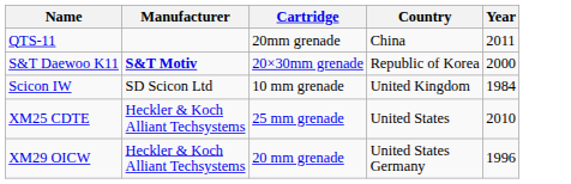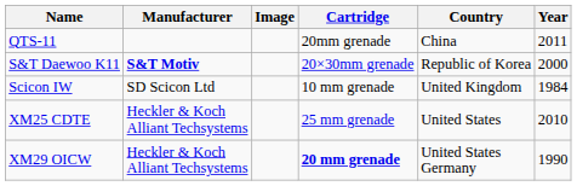+ column: Image
XM29 OICW | Cartridge: normal -> bold
XM29 OICW | Year: 1996 -> 1990
